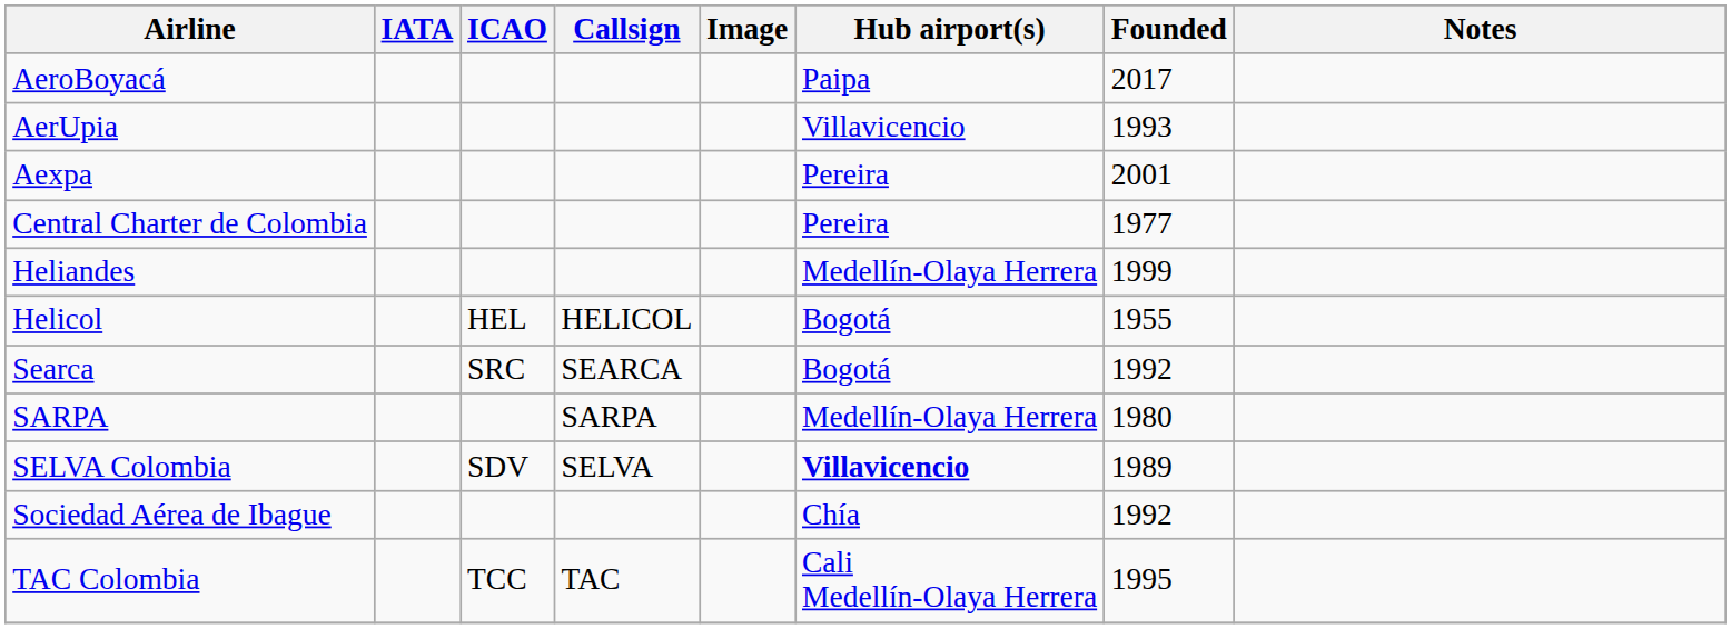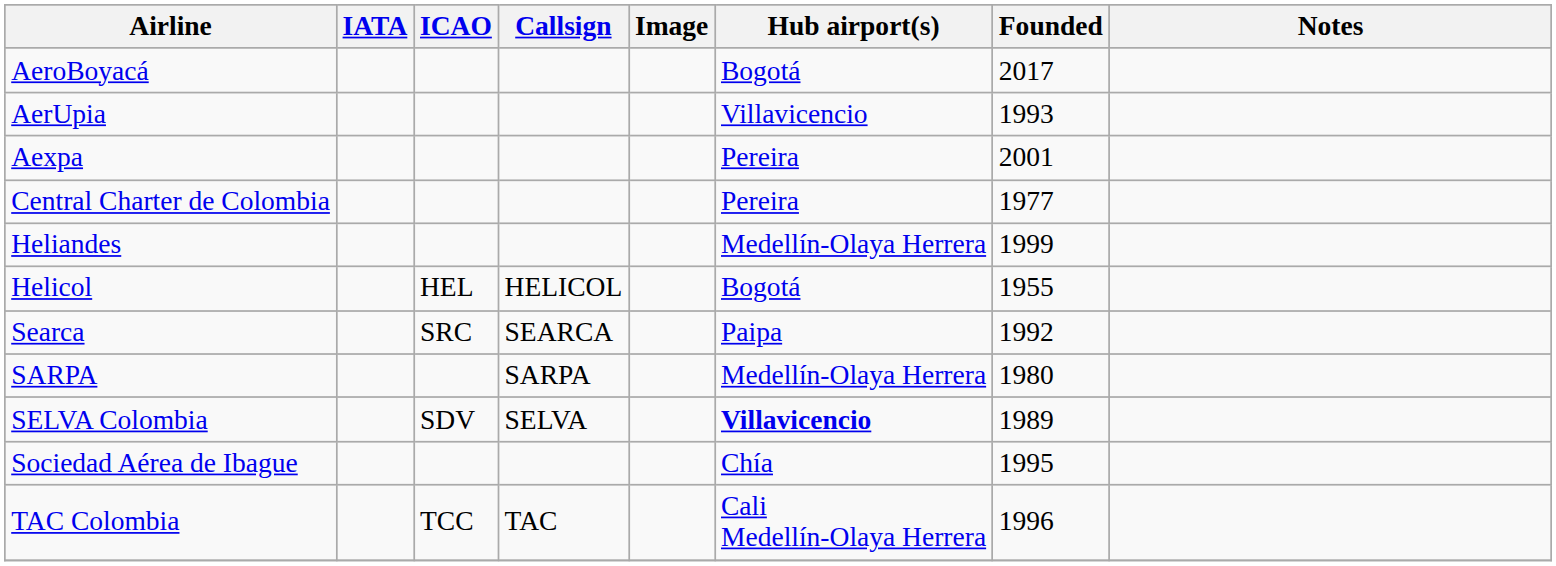AeroBoyacá | Hub airport(s): Paipa -> Bogotá
Searca | Hub airport(s): Bogotá -> Paipa
Sociedad Aérea de Ibague | Founded: 1992 -> 1995
TAC Colombia | Founded: 1995 -> 1996
